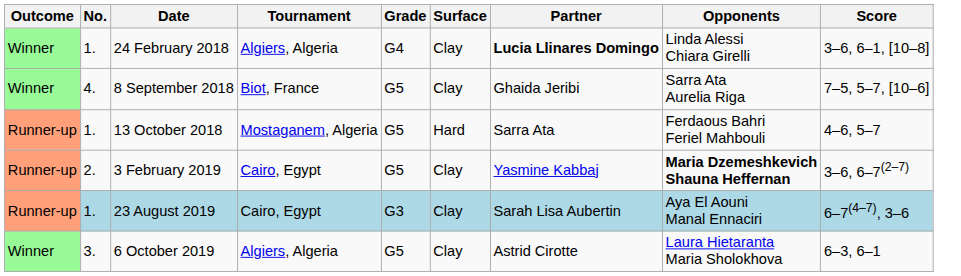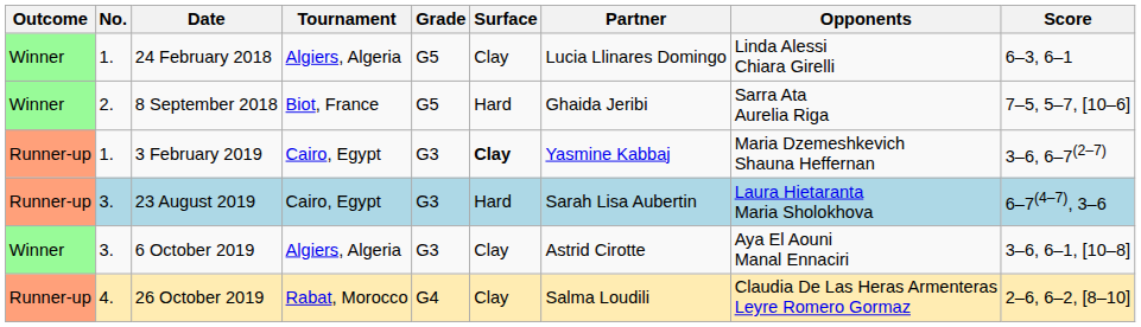24 February 2018 | Grade: G4 -> G5
24 February 2018 | Partner: bold -> normal
24 February 2018 | Score: 3–6, 6–1, [10–8] -> 6–3, 6–1
8 September 2018 | No.: 4. -> 2.
8 September 2018 | Surface: Clay -> Hard
- row: Runner-up | 1. | 13 October 2018 | Mostaganem, Algeria | G5 | Hard | Sarra Ata | Ferdaous Bahri Feriel Mahbouli | 4–6, 5–7
3 February 2019 | No.: 2. -> 1.
3 February 2019 | Grade: G5 -> G3
3 February 2019 | Surface: normal -> bold
3 February 2019 | Opponents: bold -> normal
23 August 2019 | No.: 1. -> 3.
23 August 2019 | Surface: Clay -> Hard
23 August 2019 | Opponents: Aya El Aouni Manal Ennaciri -> Laura Hietaranta Maria Sholokhova
6 October 2019 | Grade: G5 -> G3
6 October 2019 | Opponents: Laura Hietaranta Maria Sholokhova -> Aya El Aouni Manal Ennaciri
6 October 2019 | Score: 6–3, 6–1 -> 3–6, 6–1, [10–8]
+ row: Runner-up | 4. | 26 October 2019 | Rabat, Morocco | G4 | Clay | Salma Loudili | Claudia De Las Heras Armenteras Leyre Romero Gormaz | 2–6, 6–2, [8–10]
